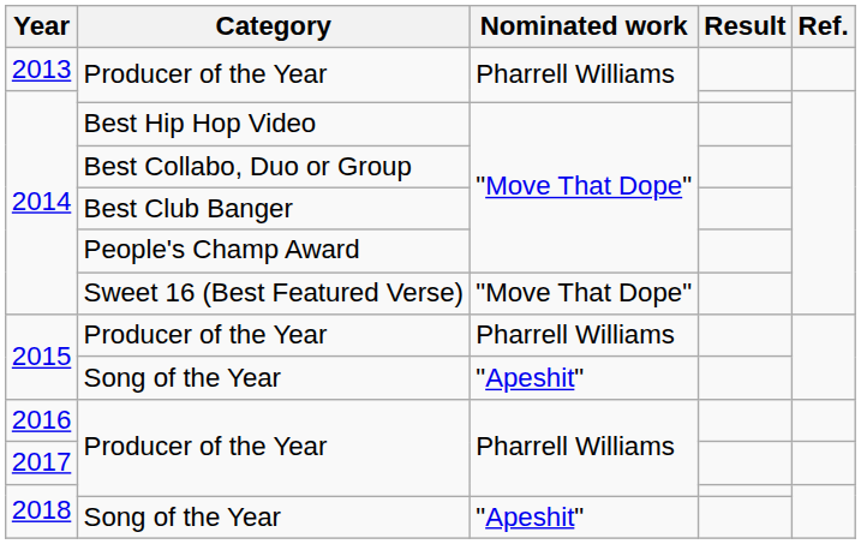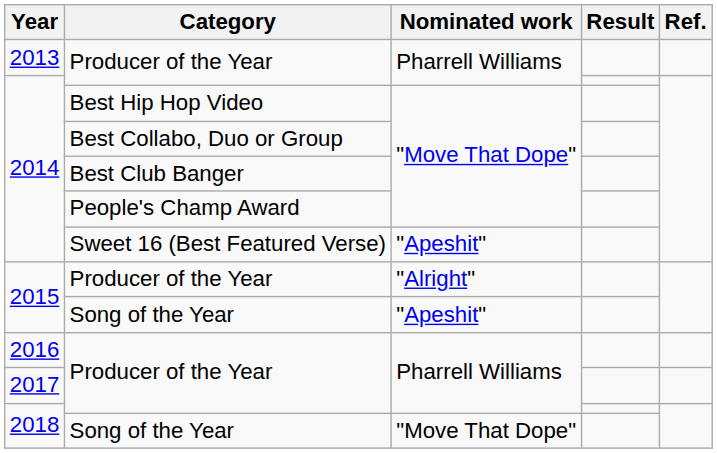Sweet 16 (Best Featured Verse) | Nominated work: "Move That Dope" -> "Apeshit"
2015 / Producer of the Year | Nominated work: Pharrell Williams -> "Alright"
2018 / Song of the Year | Nominated work: "Apeshit" -> "Move That Dope"
